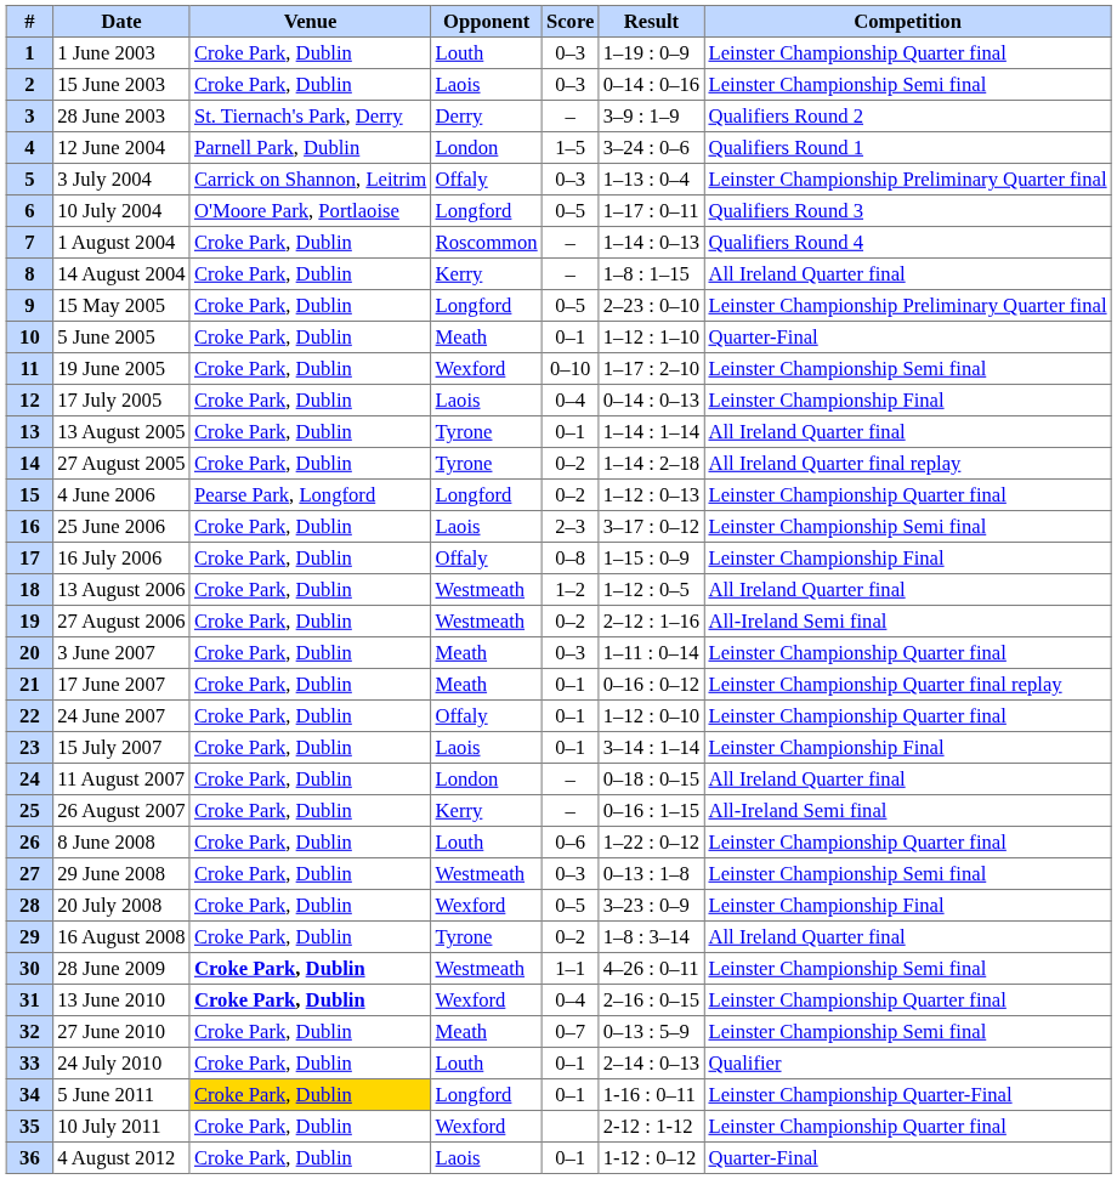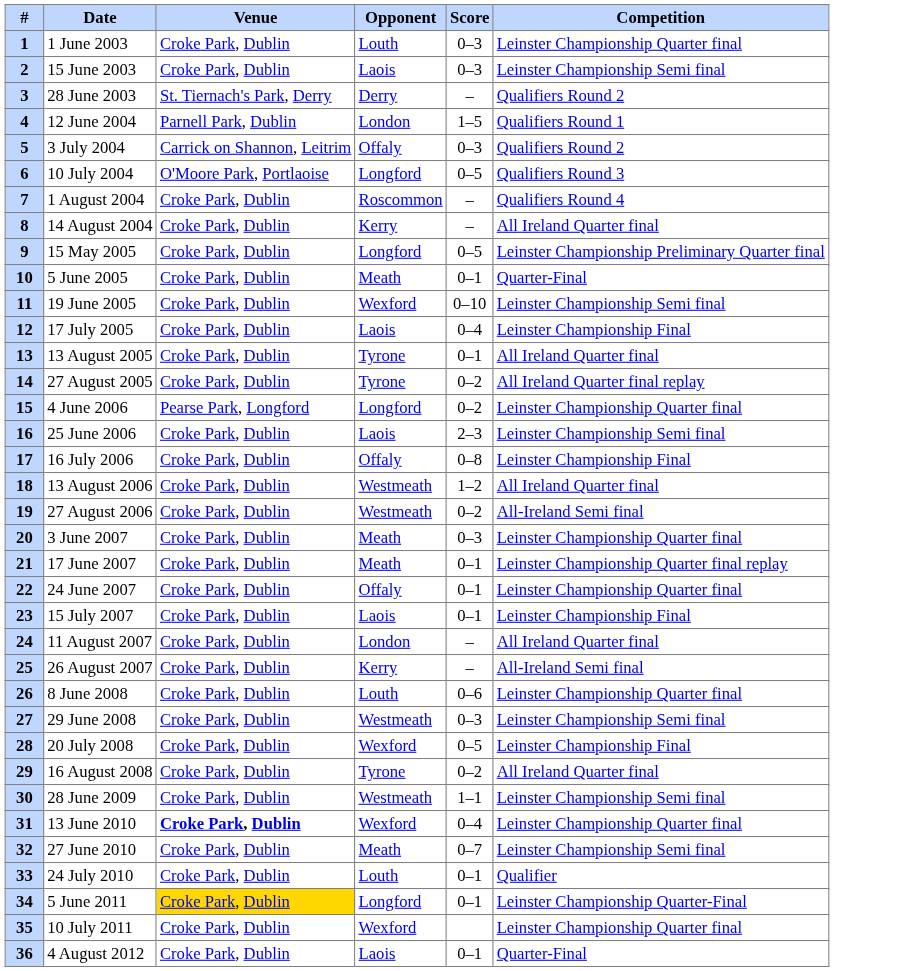- column: Result | 1–19 : 0–9 | 0–14 : 0–16 | 3–9 : 1–9 | 3–24 : 0–6 | 1–13 : 0–4 | 1–17 : 0–11 | 1–14 : 0–13 | 1–8 : 1–15 | 2–23 : 0–10 | 1–12 : 1–10 | 1–17 : 2–10 | 0–14 : 0–13 | 1–14 : 1–14 | 1–14 : 2–18 | 1–12 : 0–13 | 3–17 : 0–12 | 1–15 : 0–9 | 1–12 : 0–5 | 2–12 : 1–16 | 1–11 : 0–14 | 0–16 : 0–12 | 1–12 : 0–10 | 3–14 : 1–14 | 0–18 : 0–15 | 0–16 : 1–15 | 1–22 : 0–12 | 0–13 : 1–8 | 3–23 : 0–9 | 1–8 : 3–14 | 4–26 : 0–11 | 2–16 : 0–15 | 0–13 : 5–9 | 2–14 : 0–13 | 1-16 : 0–11 | 2-12 : 1-12 | 1-12 : 0–12
3 July 2004 | Competition: Leinster Championship Preliminary Quarter final -> Qualifiers Round 2
28 June 2009 | Venue: bold -> normal
